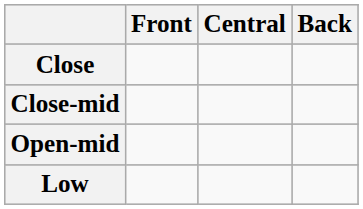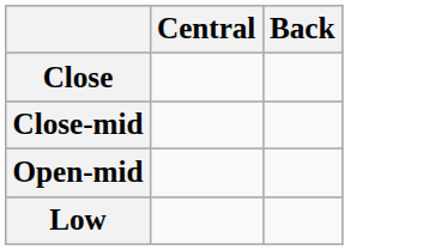- column: Front
